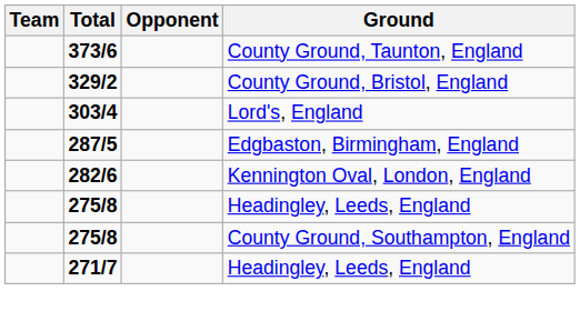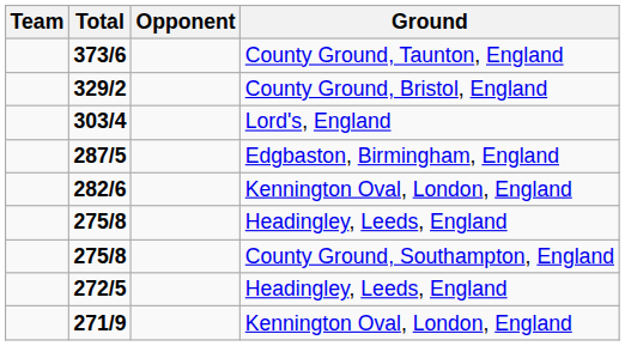+ row: 272/5 | Headingley, Leeds, England
+ row: 271/9 | Kennington Oval, London, England
- row: 271/7 | Headingley, Leeds, England
